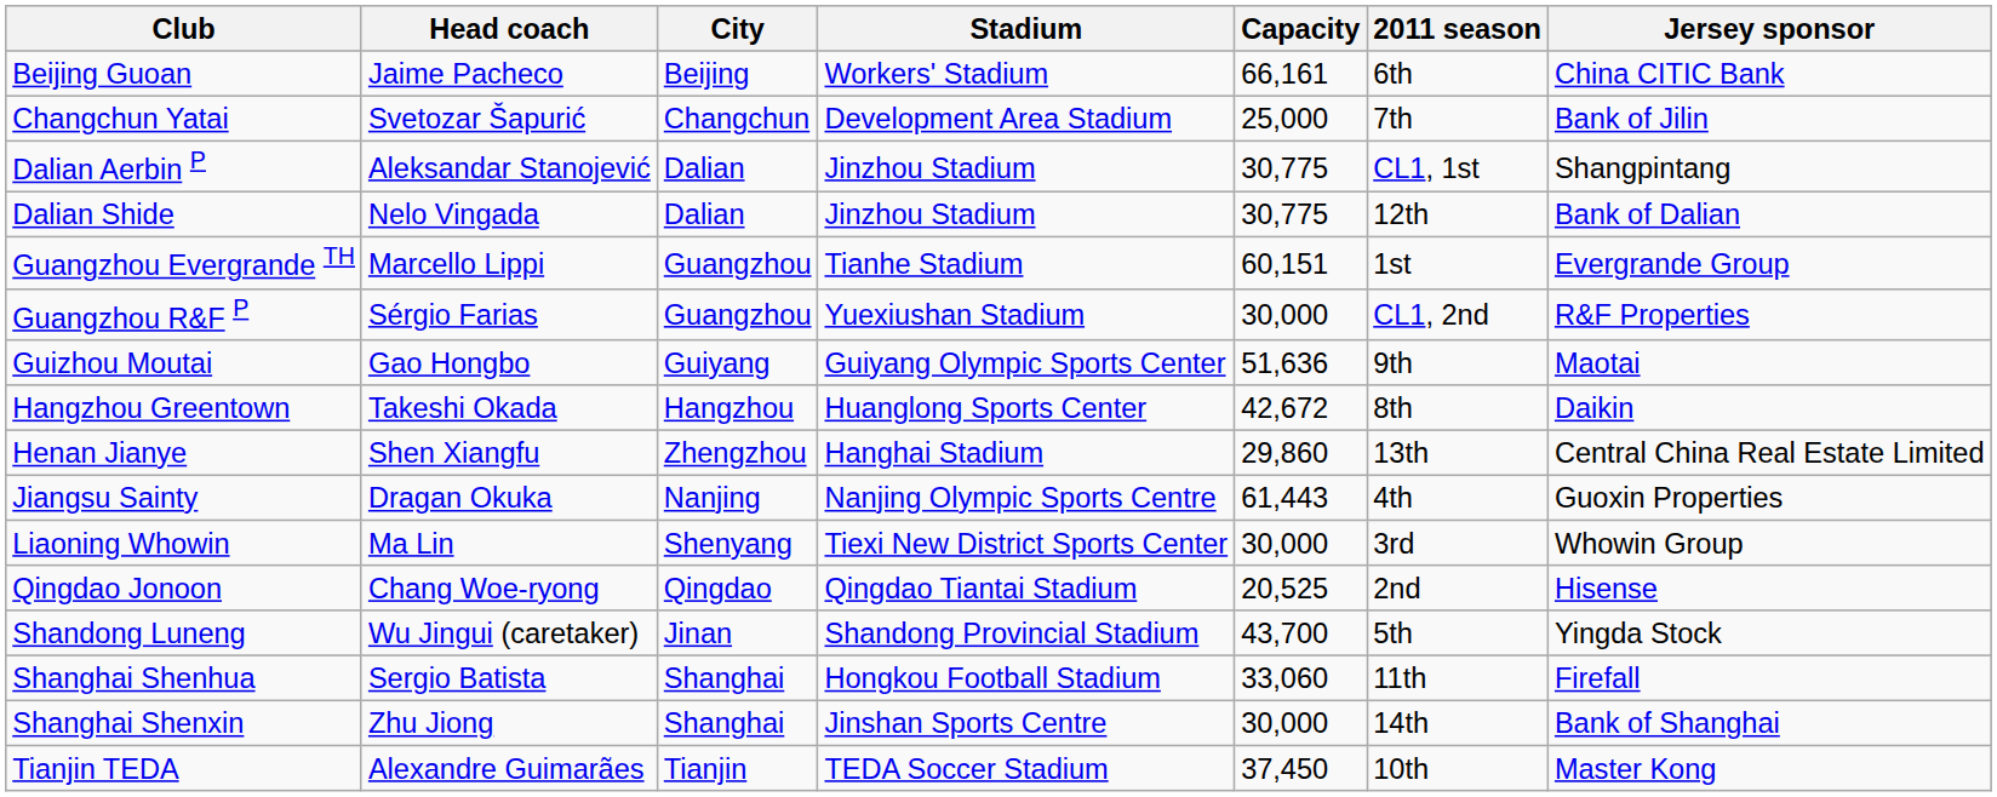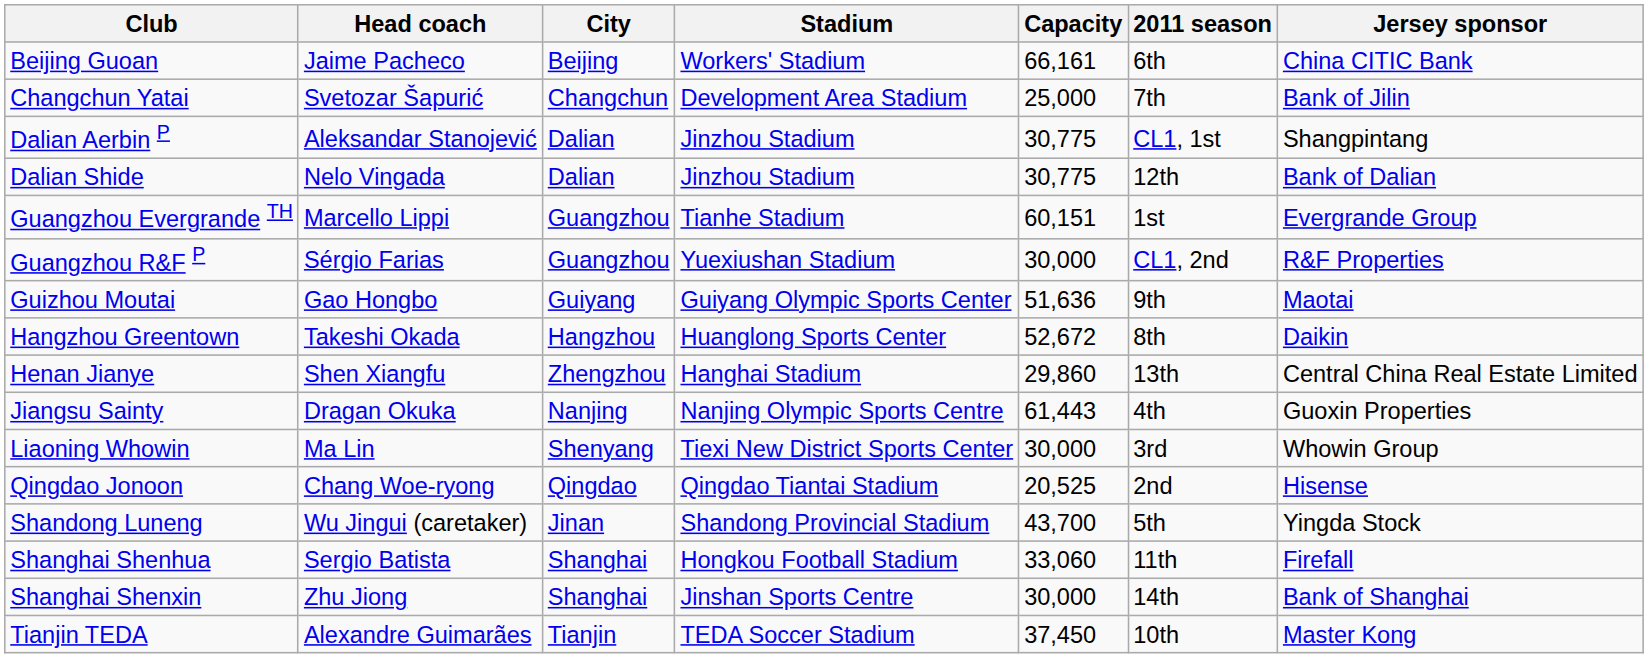Hangzhou Greentown | Capacity: 42,672 -> 52,672
